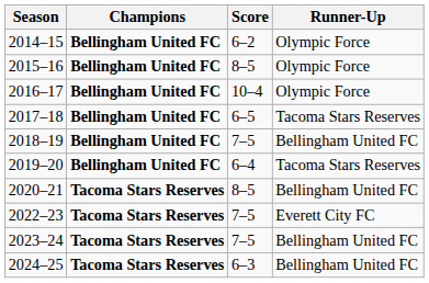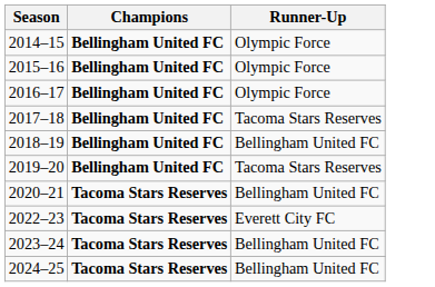- column: Score | 6–2 | 8–5 | 10–4 | 6–5 | 7–5 | 6–4 | 8–5 | 7–5 | 7–5 | 6–3
